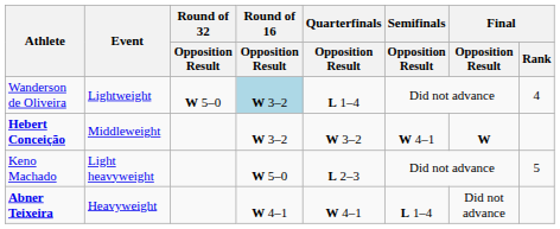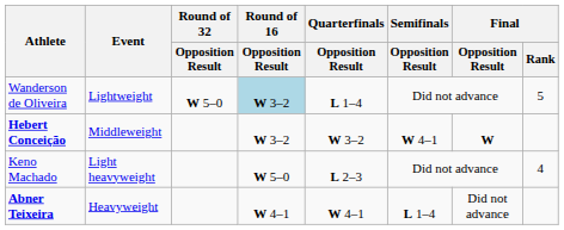Wanderson de Oliveira | Final / Rank: 4 -> 5
Keno Machado | Final / Rank: 5 -> 4
